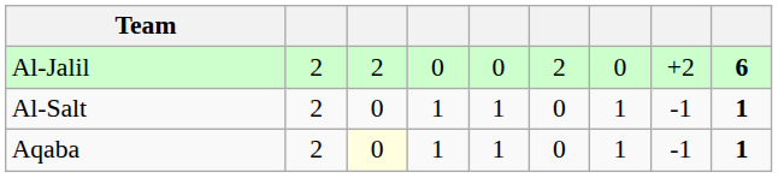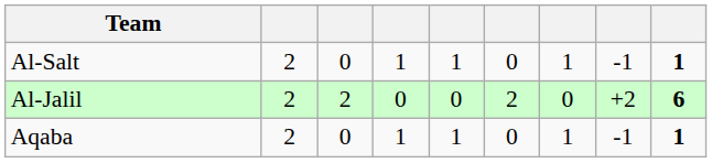rows swapped: Al-Jalil <-> Al-Salt
Aqaba | column 3: lightyellow background -> no background
